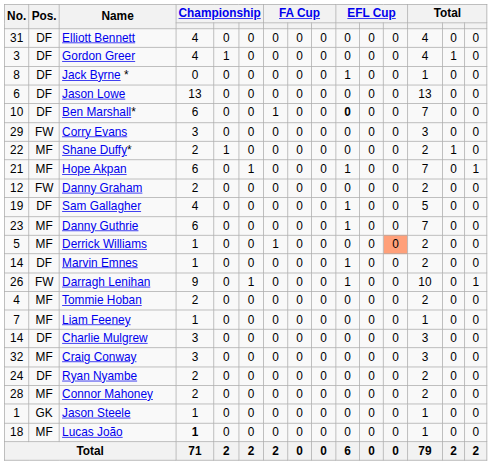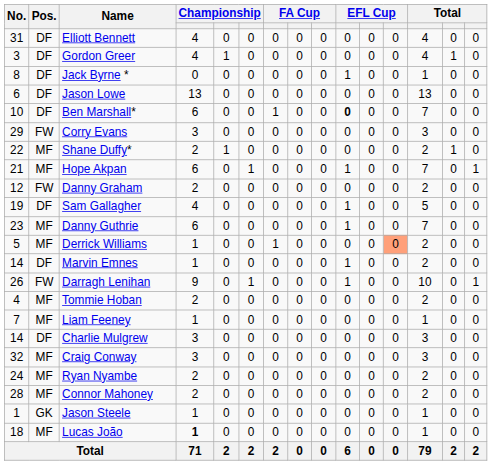Ryan Nyambe | Pos.: DF -> MF
